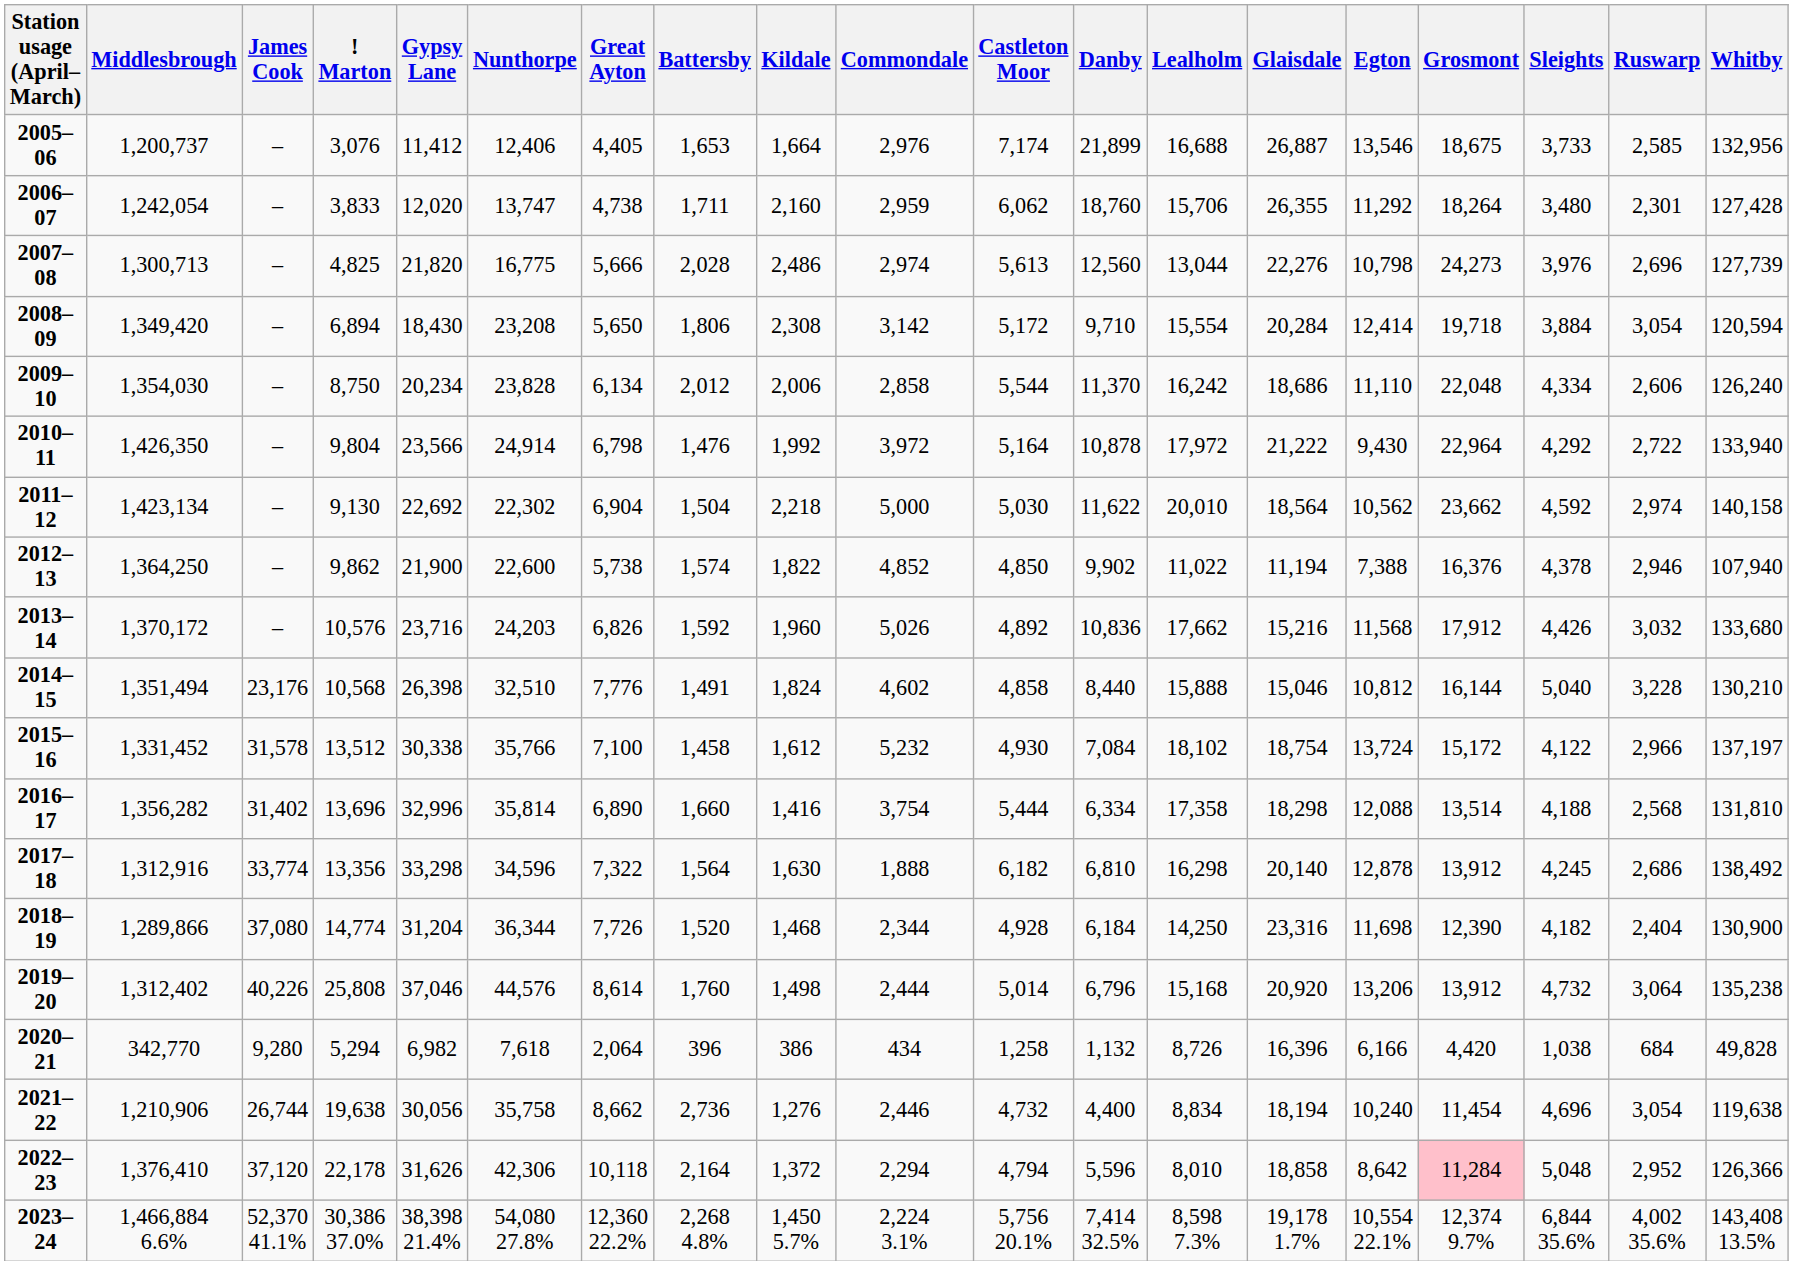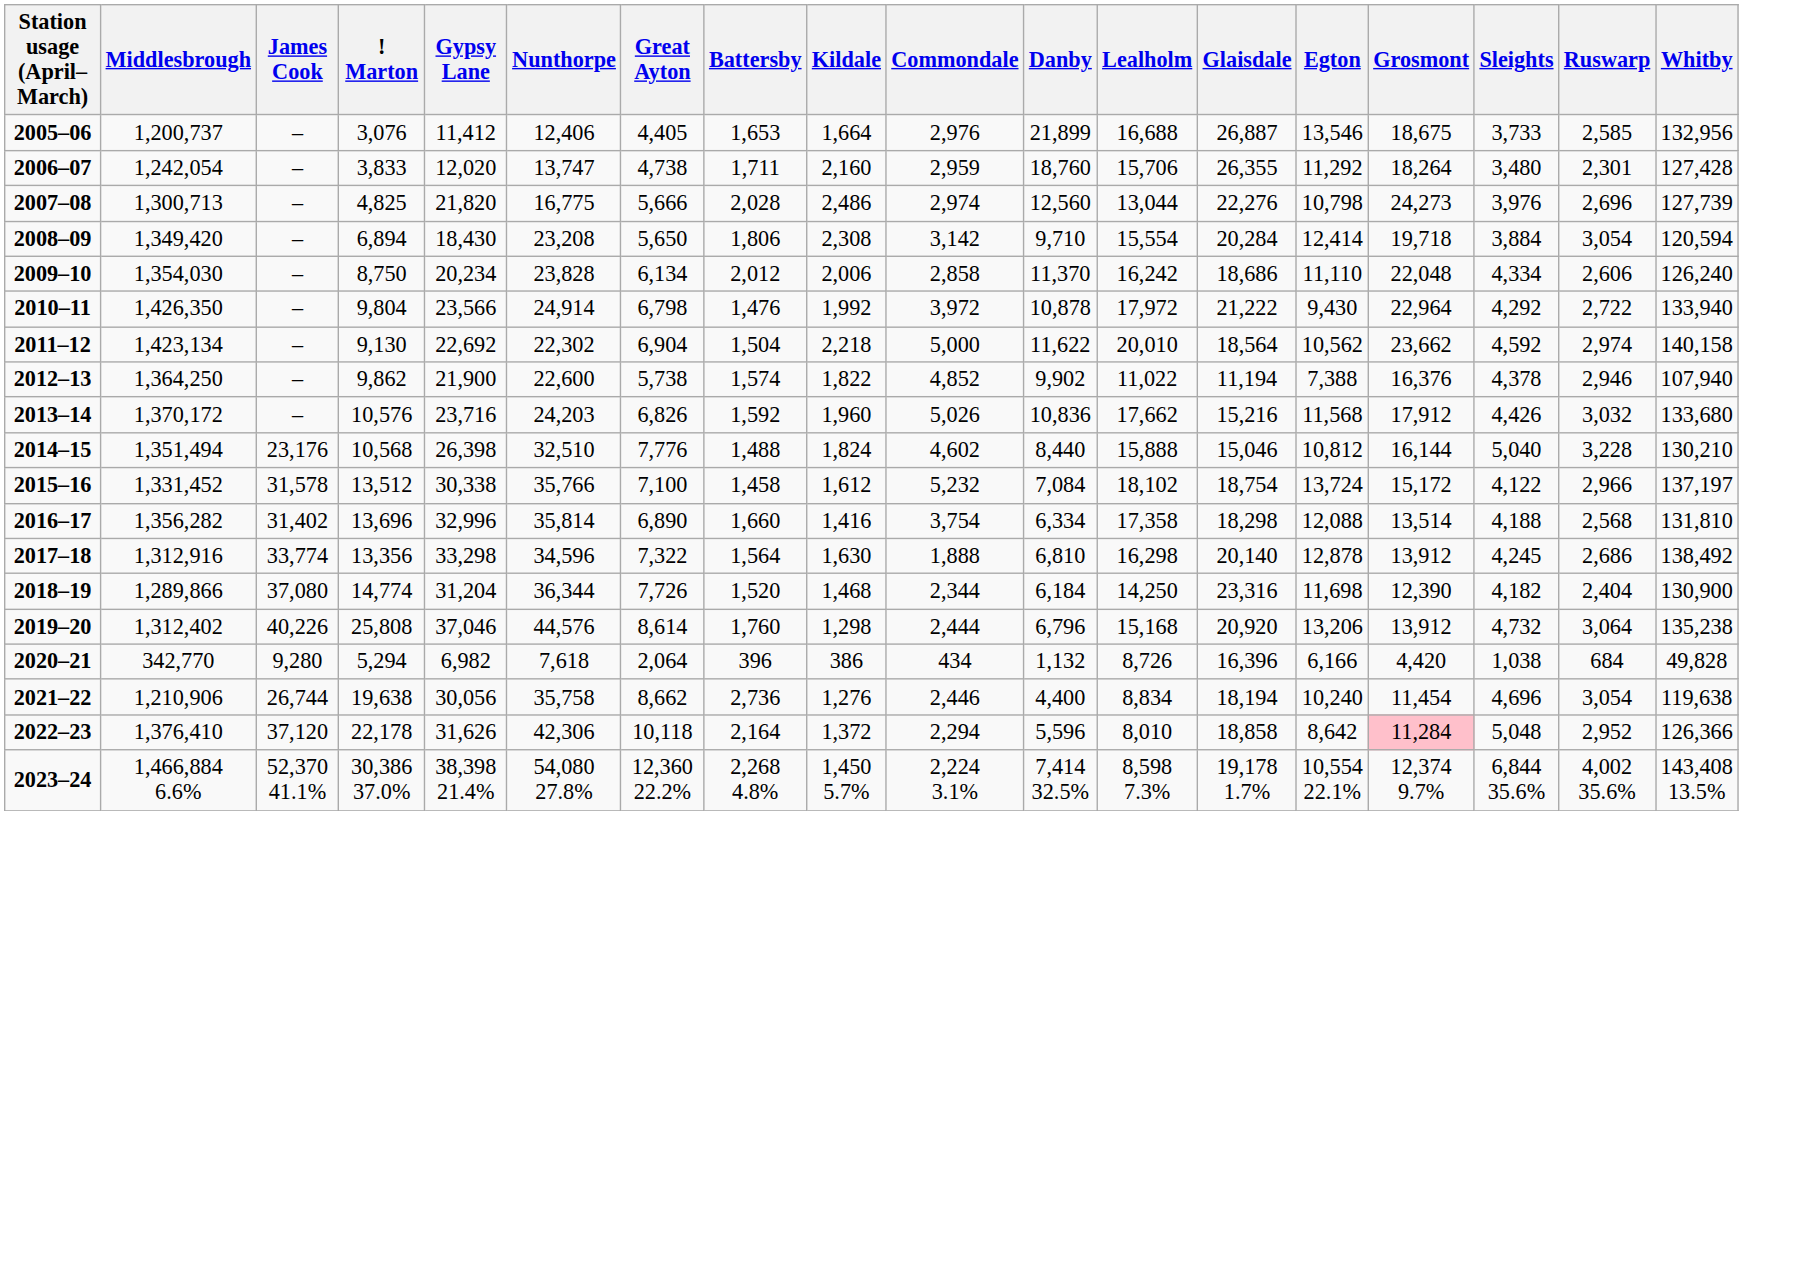- column: Castleton Moor | 7,174 | 6,062 | 5,613 | 5,172 | 5,544 | 5,164 | 5,030 | 4,850 | 4,892 | 4,858 | 4,930 | 5,444 | 6,182 | 4,928 | 5,014 | 1,258 | 4,732 | 4,794 | 5,756 20.1%
2014–15 | Battersby: 1,491 -> 1,488
2019–20 | Kildale: 1,498 -> 1,298
